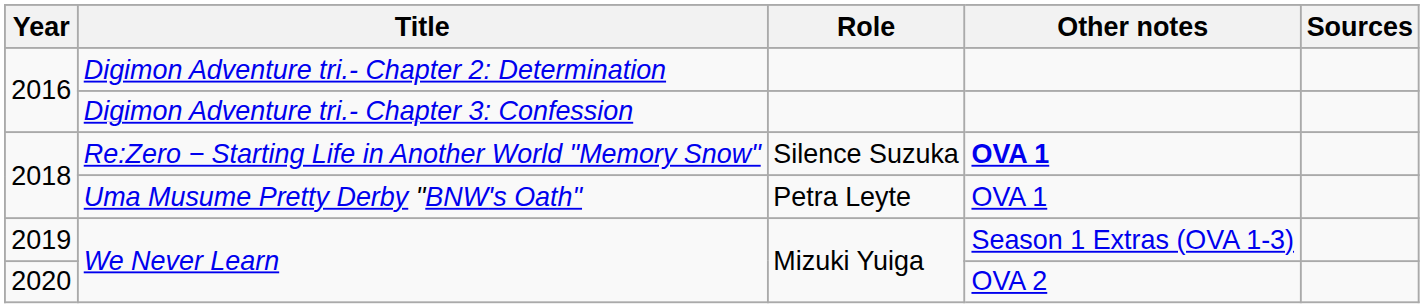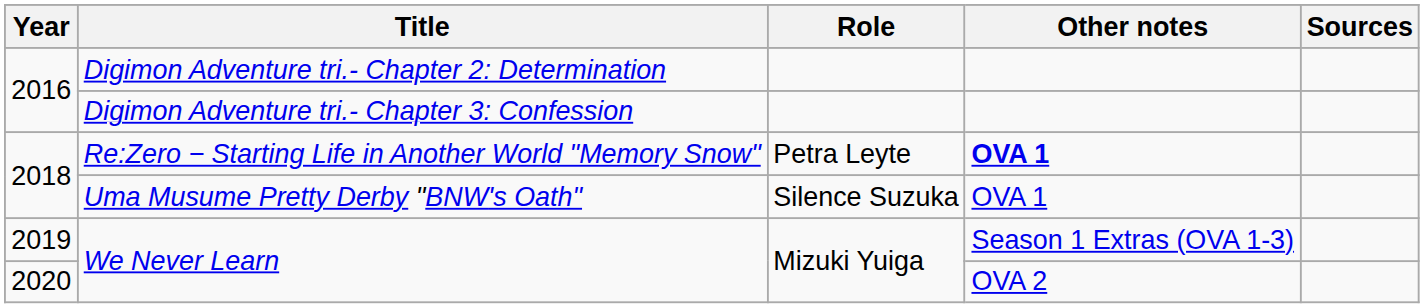Re:Zero − Starting Life in Another World "Memory Snow" | Role: Silence Suzuka -> Petra Leyte
Uma Musume Pretty Derby "BNW's Oath" | Role: Petra Leyte -> Silence Suzuka
